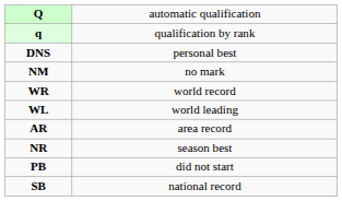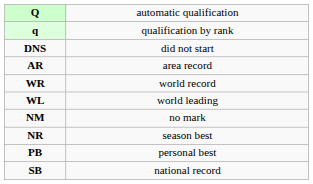DNS | column 2: personal best -> did not start
rows swapped: NM <-> AR
PB | column 2: did not start -> personal best
